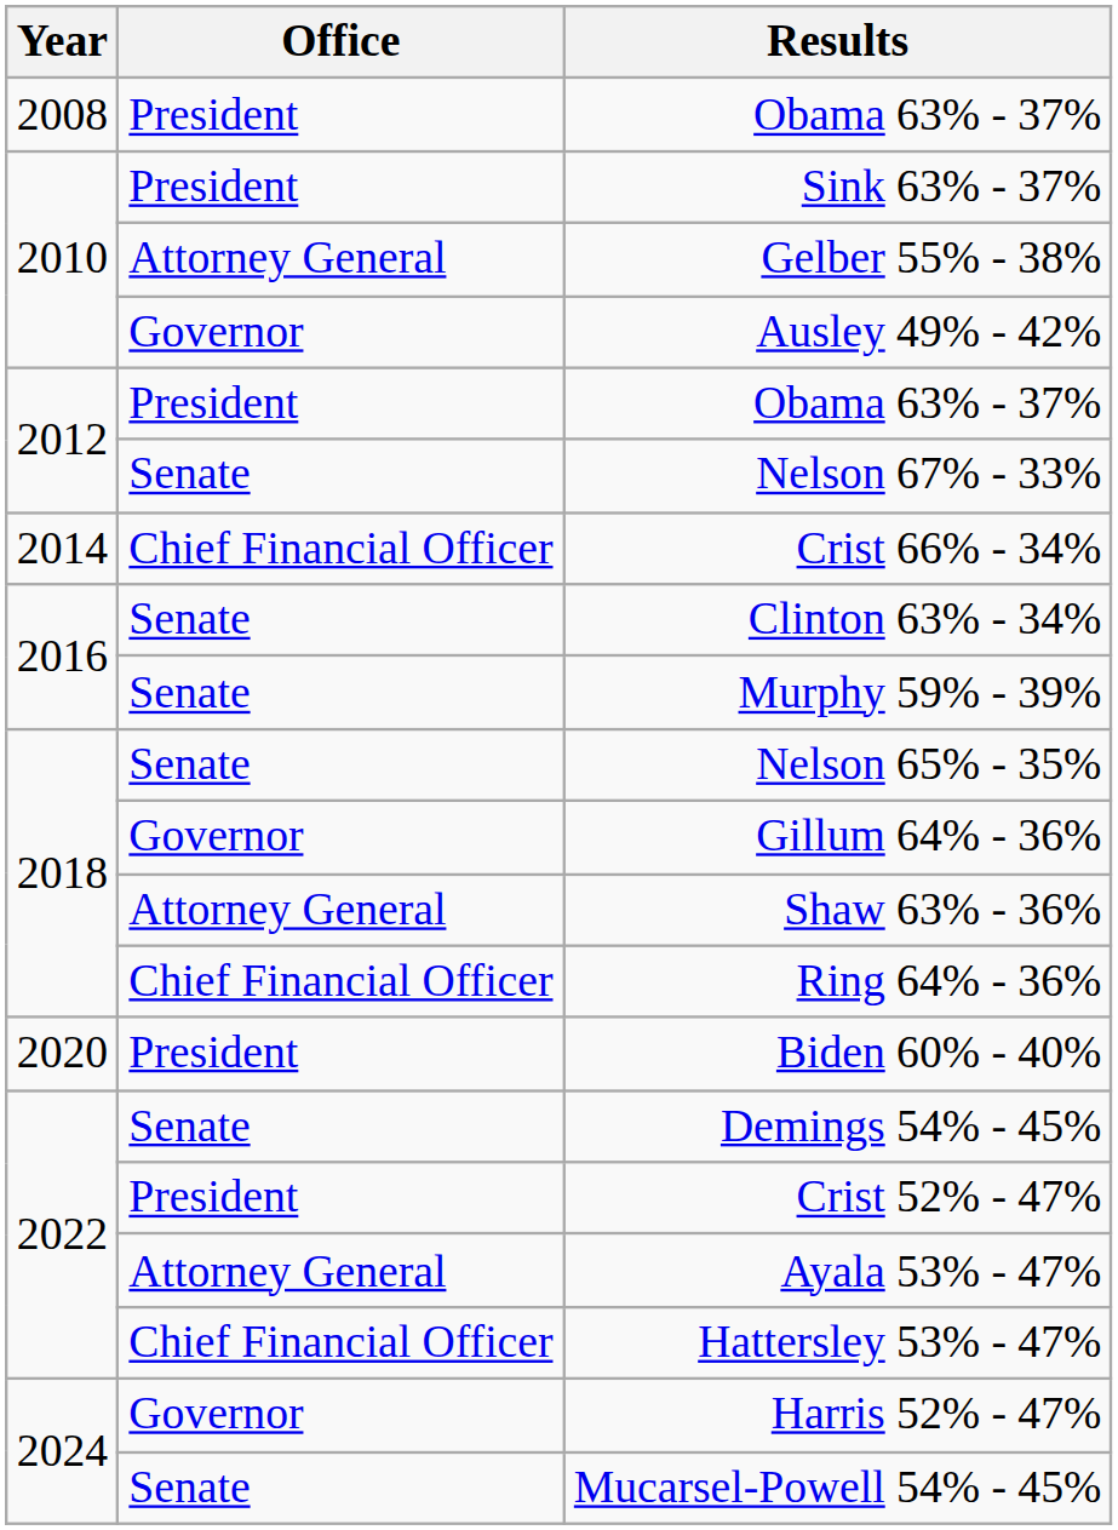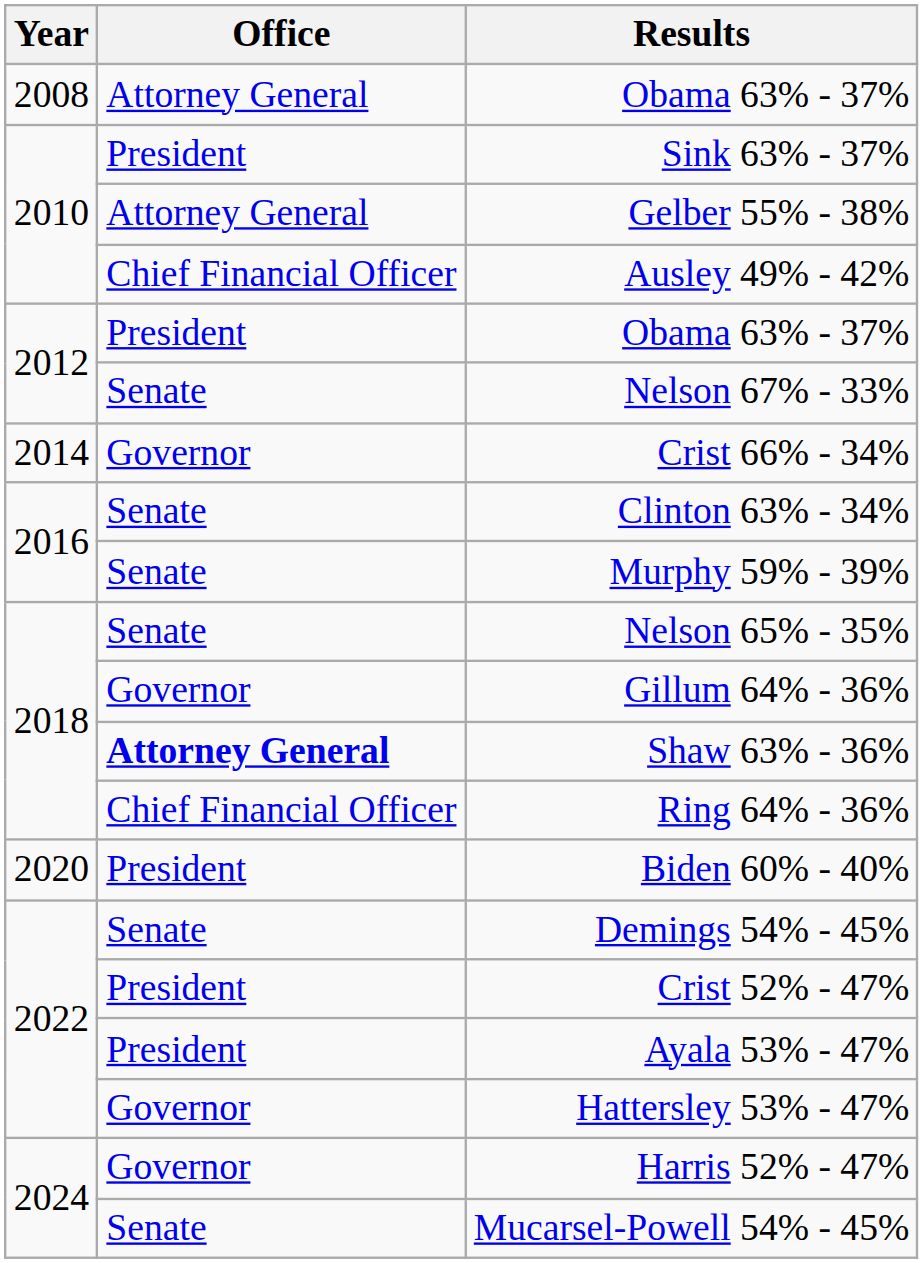2008 / Obama 63% - 37% | Office: President -> Attorney General
Ausley 49% - 42% | Office: Governor -> Chief Financial Officer
Crist 66% - 34% | Office: Chief Financial Officer -> Governor
Shaw 63% - 36% | Office: normal -> bold
Ayala 53% - 47% | Office: Attorney General -> President
Hattersley 53% - 47% | Office: Chief Financial Officer -> Governor
